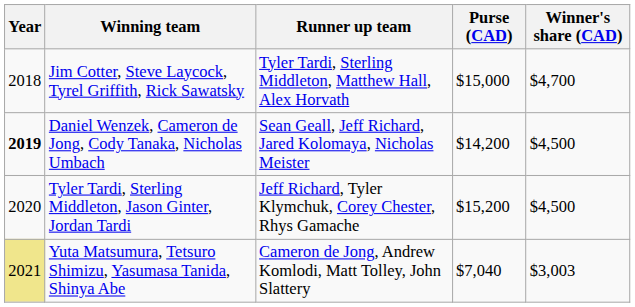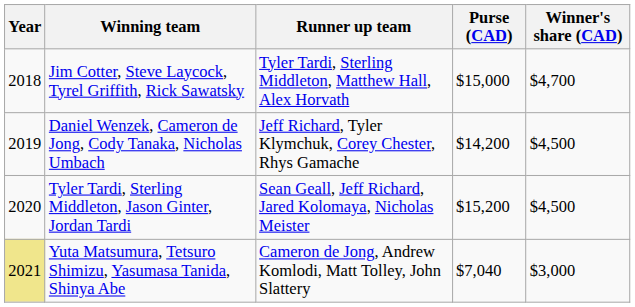Daniel Wenzek, Cameron de Jong, Cody Tanaka, Nicholas Umbach | Year: bold -> normal
Daniel Wenzek, Cameron de Jong, Cody Tanaka, Nicholas Umbach | Runner up team: Sean Geall, Jeff Richard, Jared Kolomaya, Nicholas Meister -> Jeff Richard, Tyler Klymchuk, Corey Chester, Rhys Gamache
Tyler Tardi, Sterling Middleton, Jason Ginter, Jordan Tardi | Runner up team: Jeff Richard, Tyler Klymchuk, Corey Chester, Rhys Gamache -> Sean Geall, Jeff Richard, Jared Kolomaya, Nicholas Meister
Yuta Matsumura, Tetsuro Shimizu, Yasumasa Tanida, Shinya Abe | Winner's share (CAD): $3,003 -> $3,000
